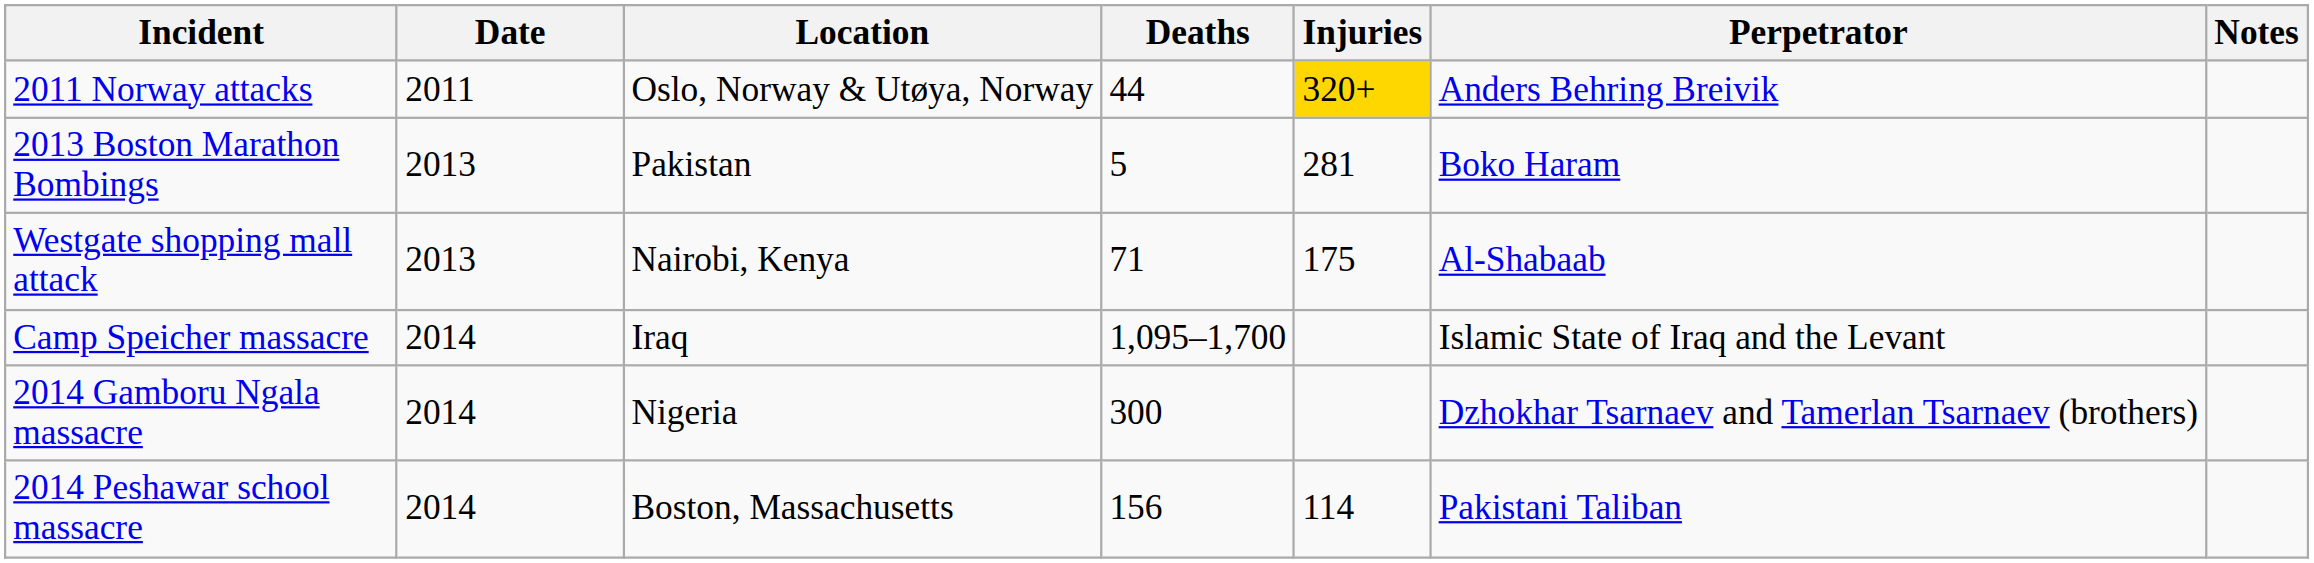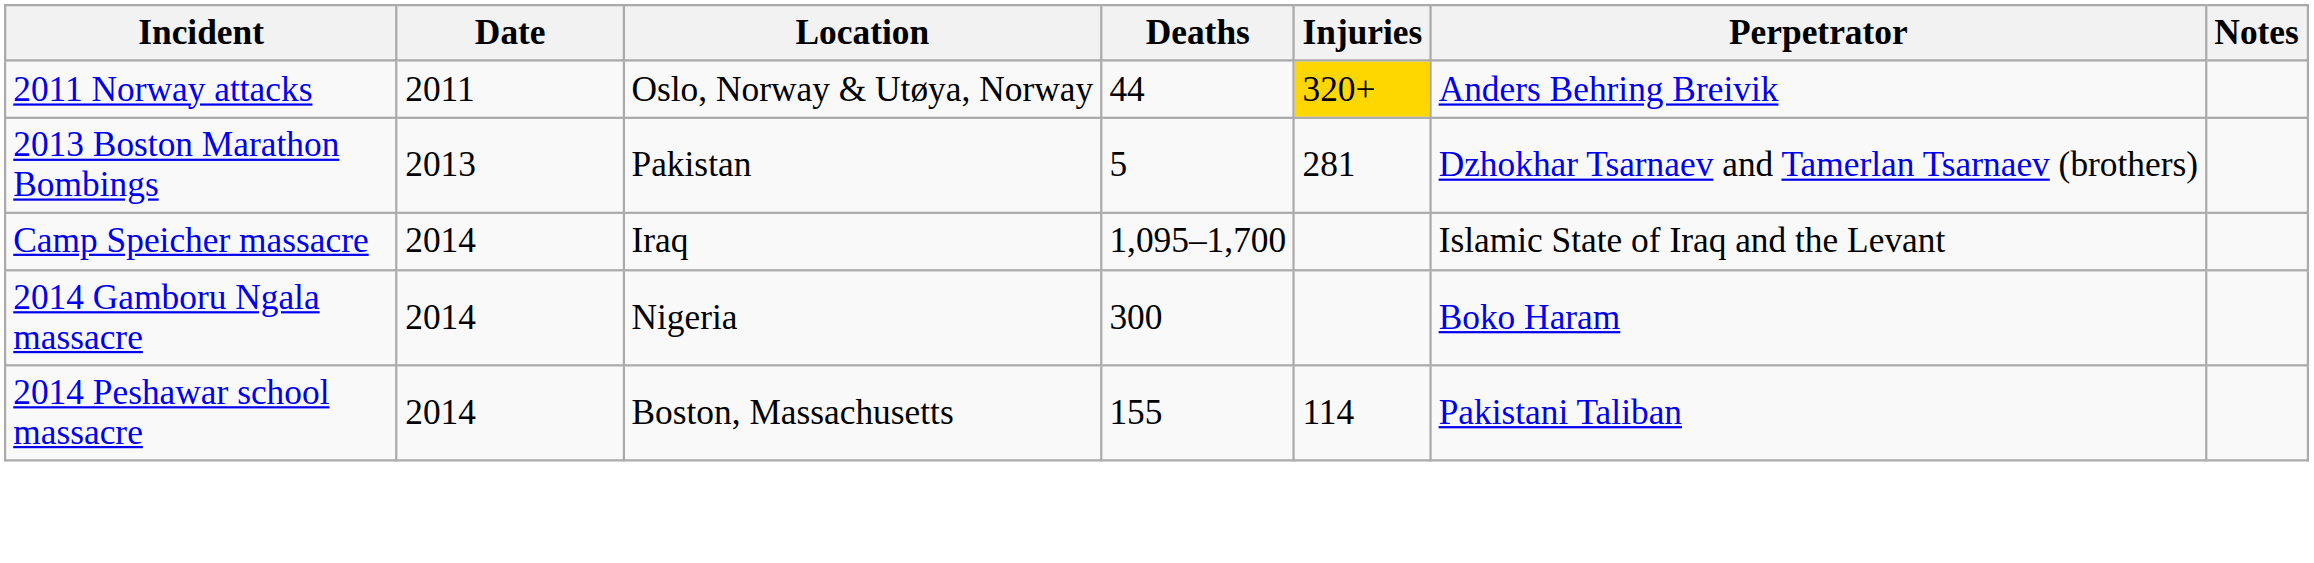2013 Boston Marathon Bombings | Perpetrator: Boko Haram -> Dzhokhar Tsarnaev and Tamerlan Tsarnaev (brothers)
- row: Westgate shopping mall attack | 2013 | Nairobi, Kenya | 71 | 175 | Al-Shabaab
2014 Gamboru Ngala massacre | Perpetrator: Dzhokhar Tsarnaev and Tamerlan Tsarnaev (brothers) -> Boko Haram
2014 Peshawar school massacre | Deaths: 156 -> 155
